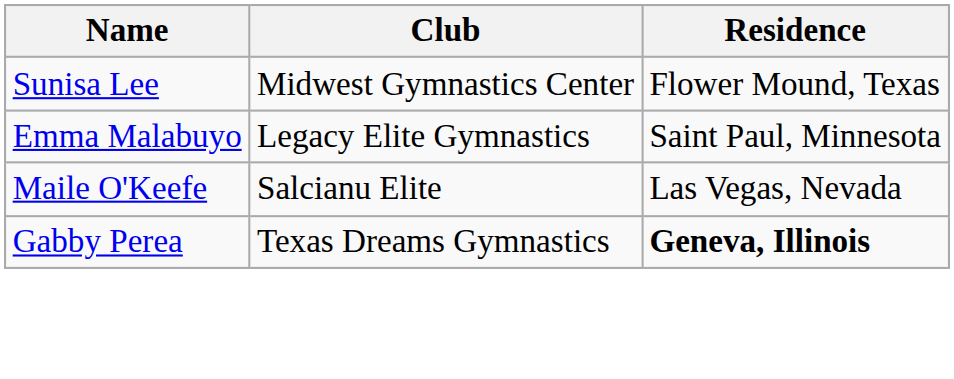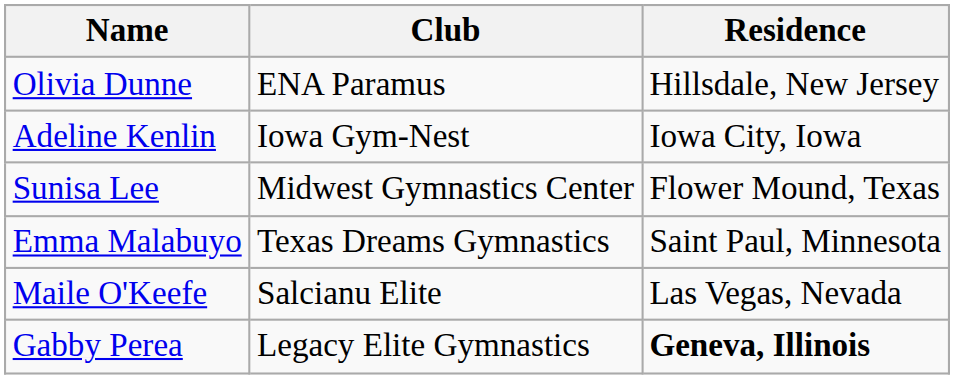+ row: Olivia Dunne | ENA Paramus | Hillsdale, New Jersey
+ row: Adeline Kenlin | Iowa Gym-Nest | Iowa City, Iowa
Emma Malabuyo | Club: Legacy Elite Gymnastics -> Texas Dreams Gymnastics
Gabby Perea | Club: Texas Dreams Gymnastics -> Legacy Elite Gymnastics
